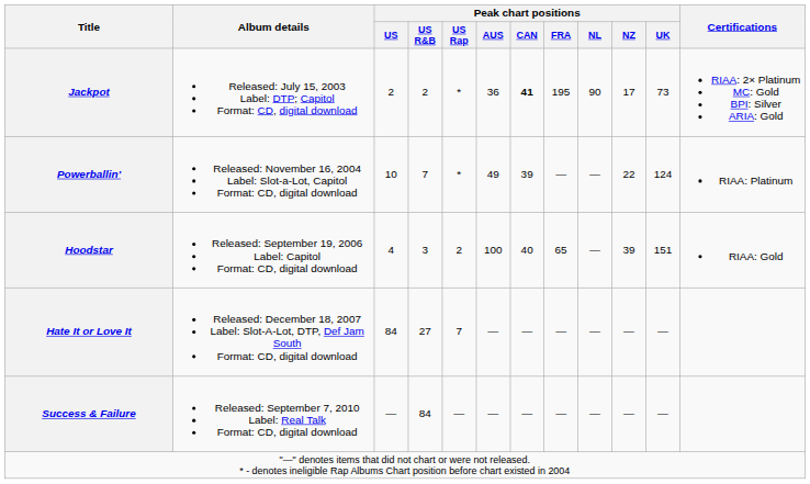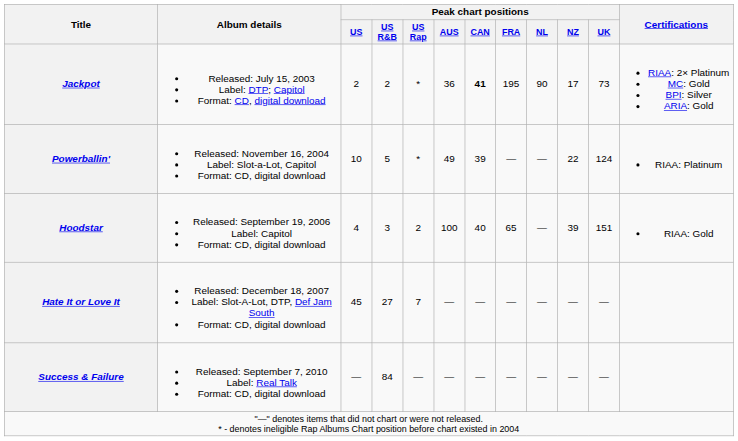Powerballin' | Peak chart positions / US R&B: 7 -> 5
Hate It or Love It | Peak chart positions / US: 84 -> 45
